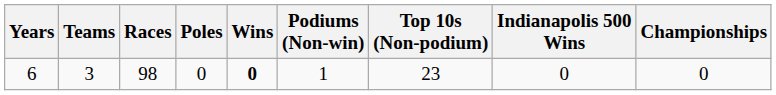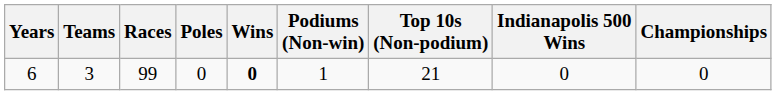6 | Races: 98 -> 99
6 | Top 10s (Non-podium): 23 -> 21
